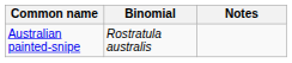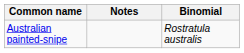columns swapped: Binomial <-> Notes
